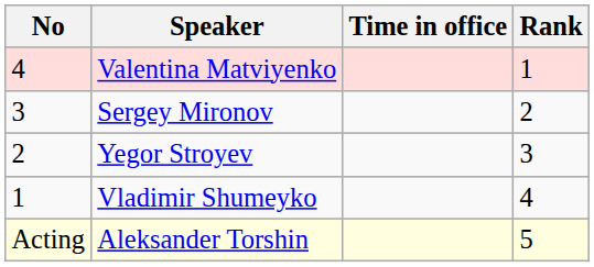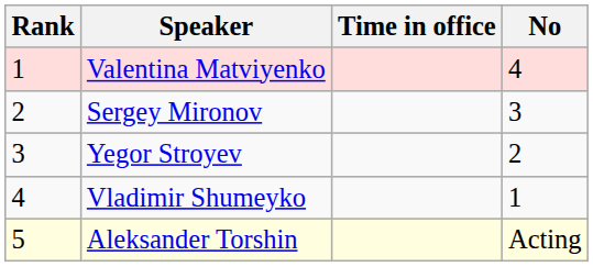columns swapped: Rank <-> No
